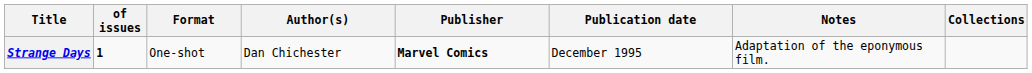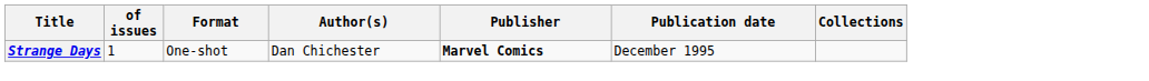- column: Notes | Adaptation of the eponymous film.
Strange Days | of issues: bold -> normal
